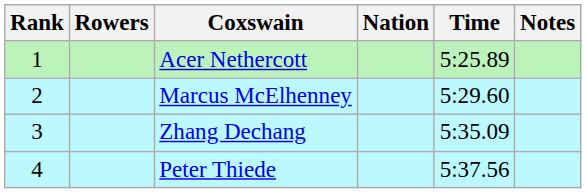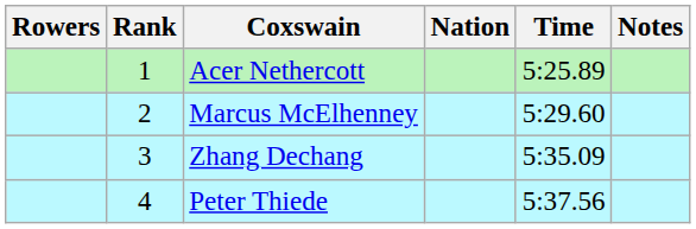columns swapped: Rank <-> Rowers
